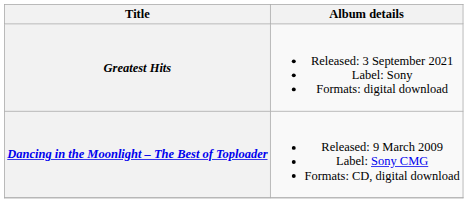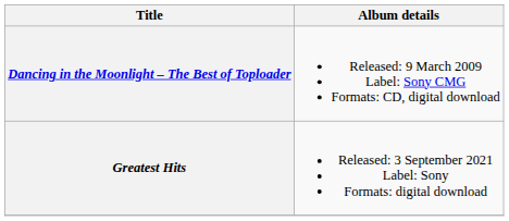rows swapped: Dancing in the Moonlight – The Best of Toploader <-> Greatest Hits
